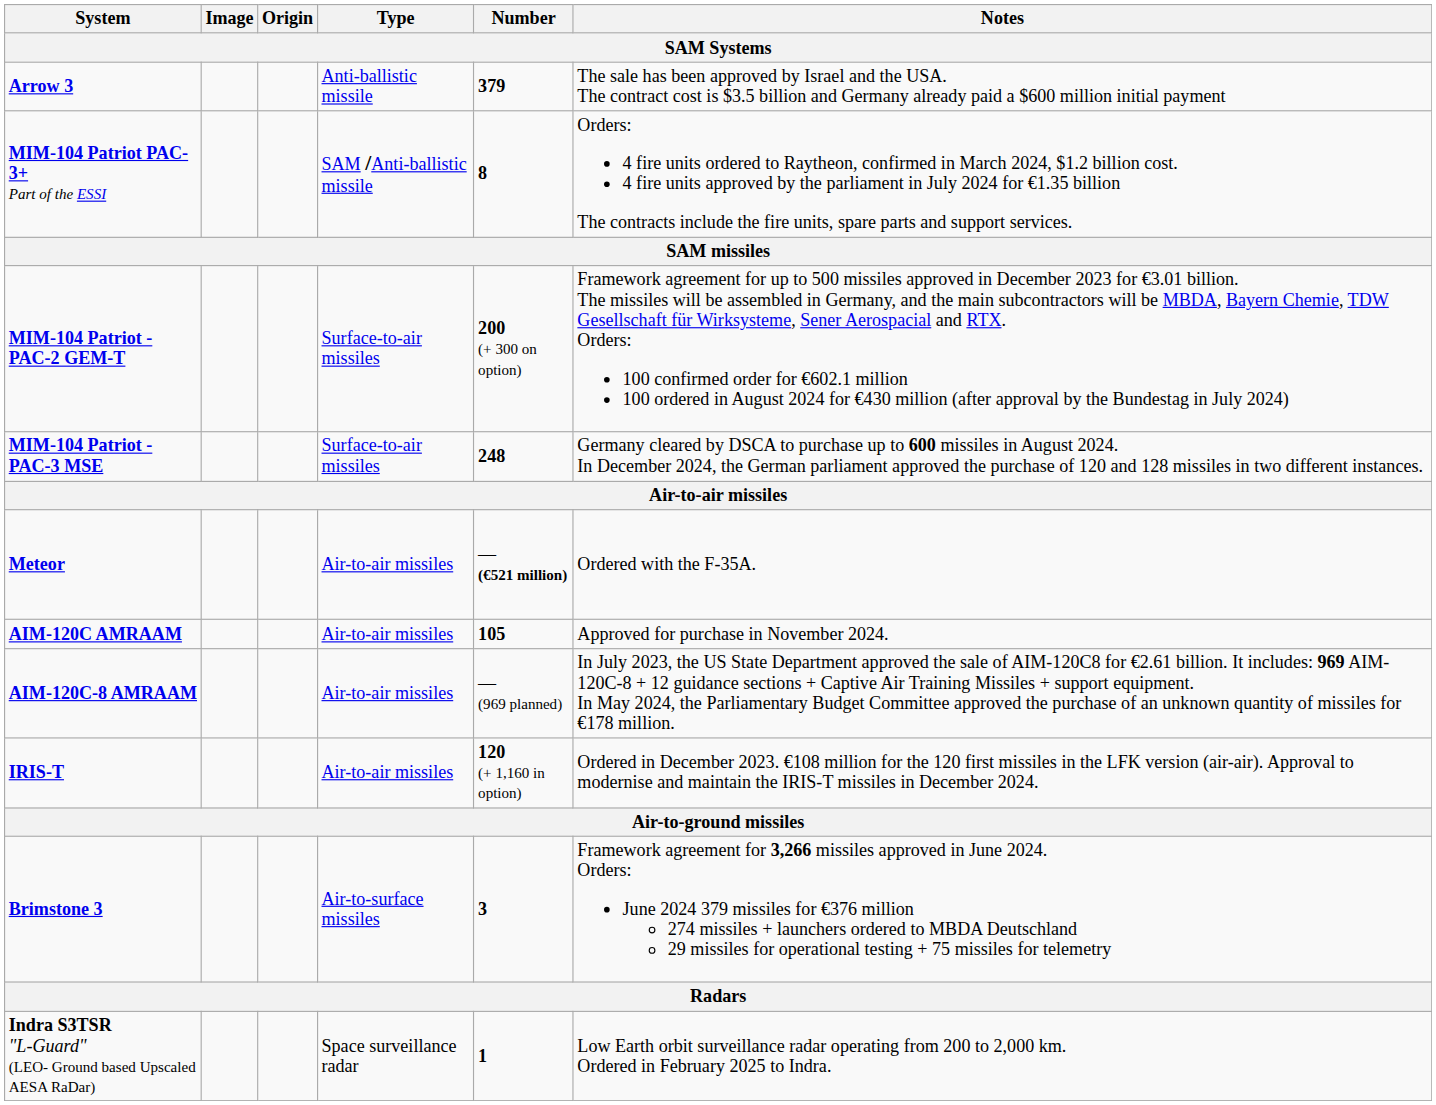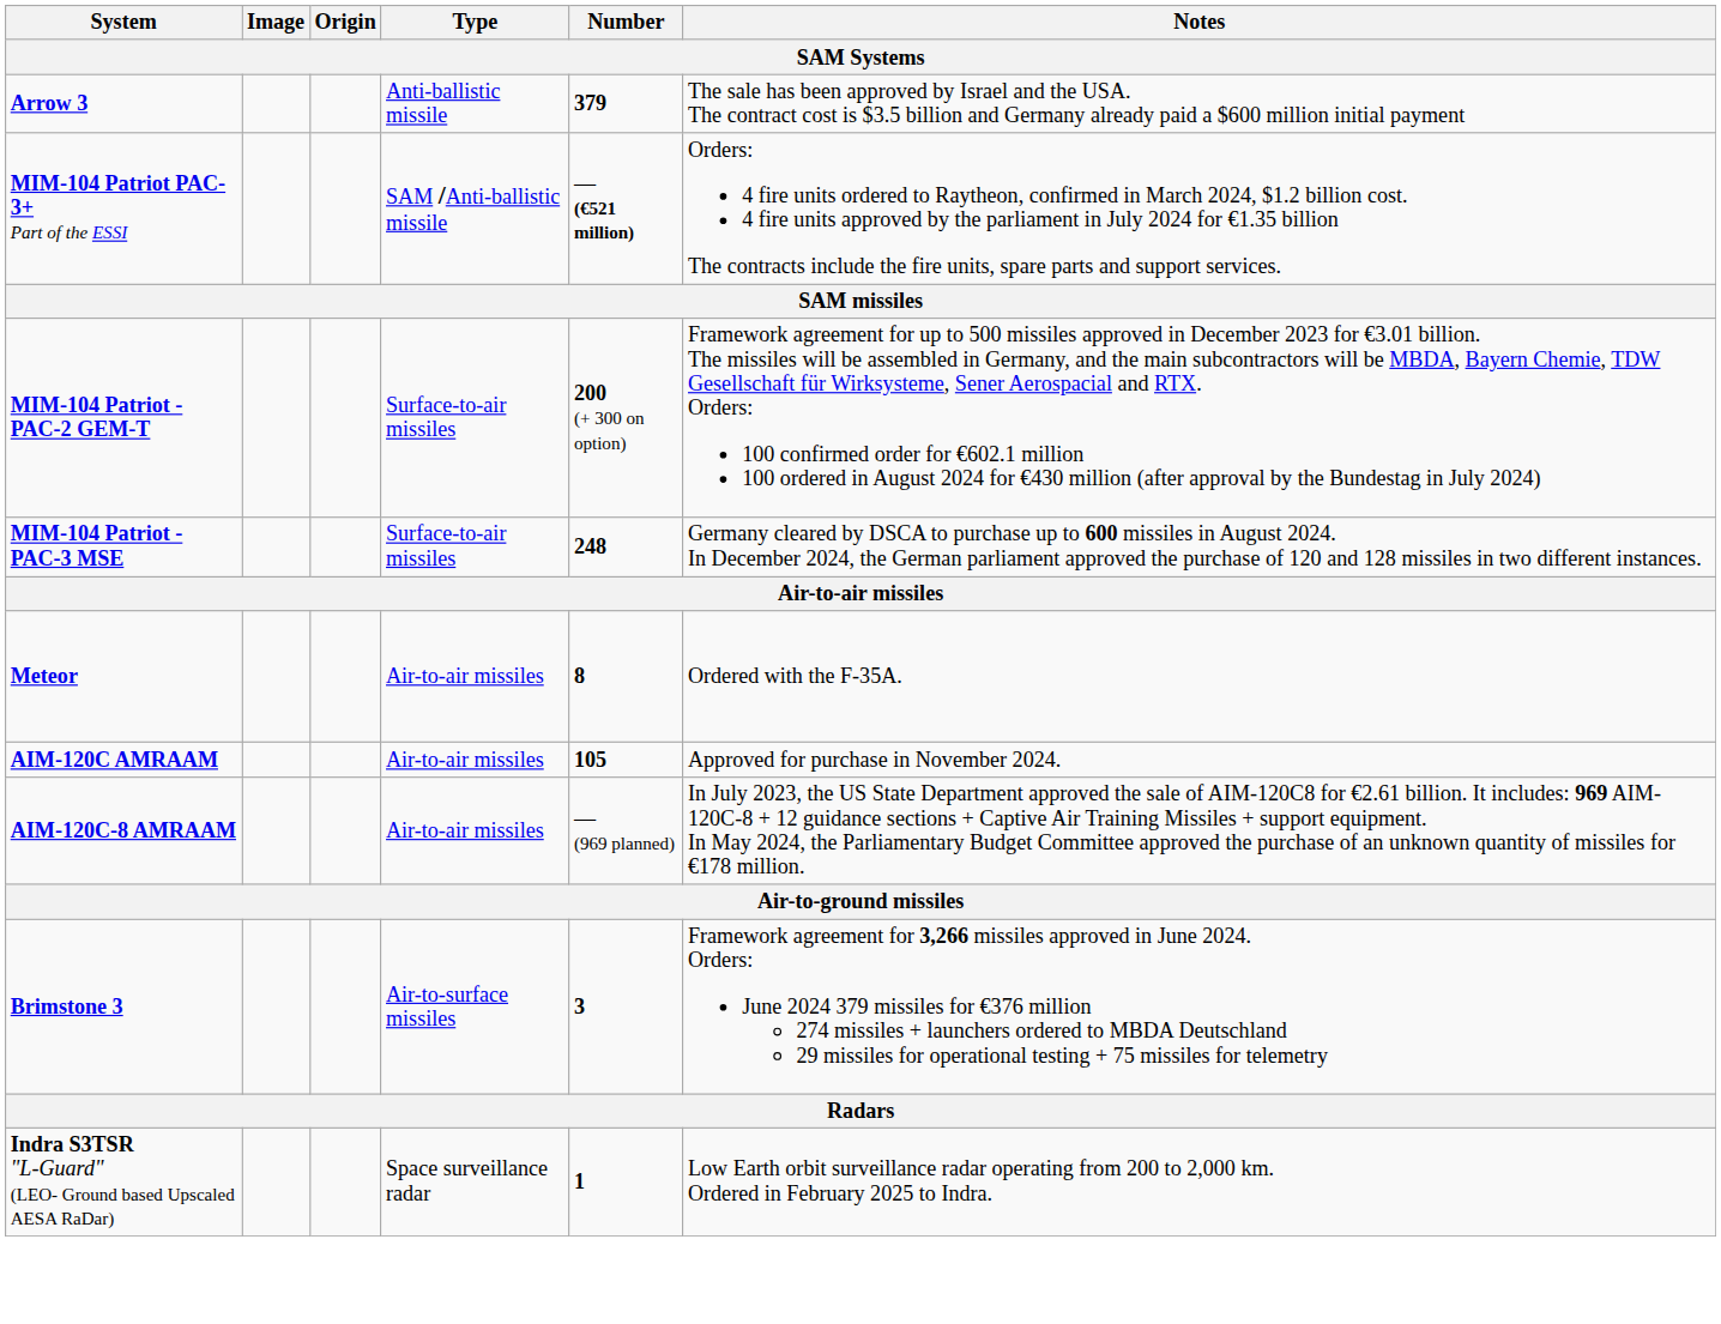MIM-104 Patriot PAC-3+ Part of the ESSI | Number: 8 -> — (€521 million)
Meteor | Number: — (€521 million) -> 8
- row: IRIS-T | Air-to-air missiles | 120 (+ 1,160 in option) | Ordered in December 2023. €108 million for the 120 first missiles in the LFK version (air-air). Approval to modernise and maintain the IRIS-T missiles in December 2024.
